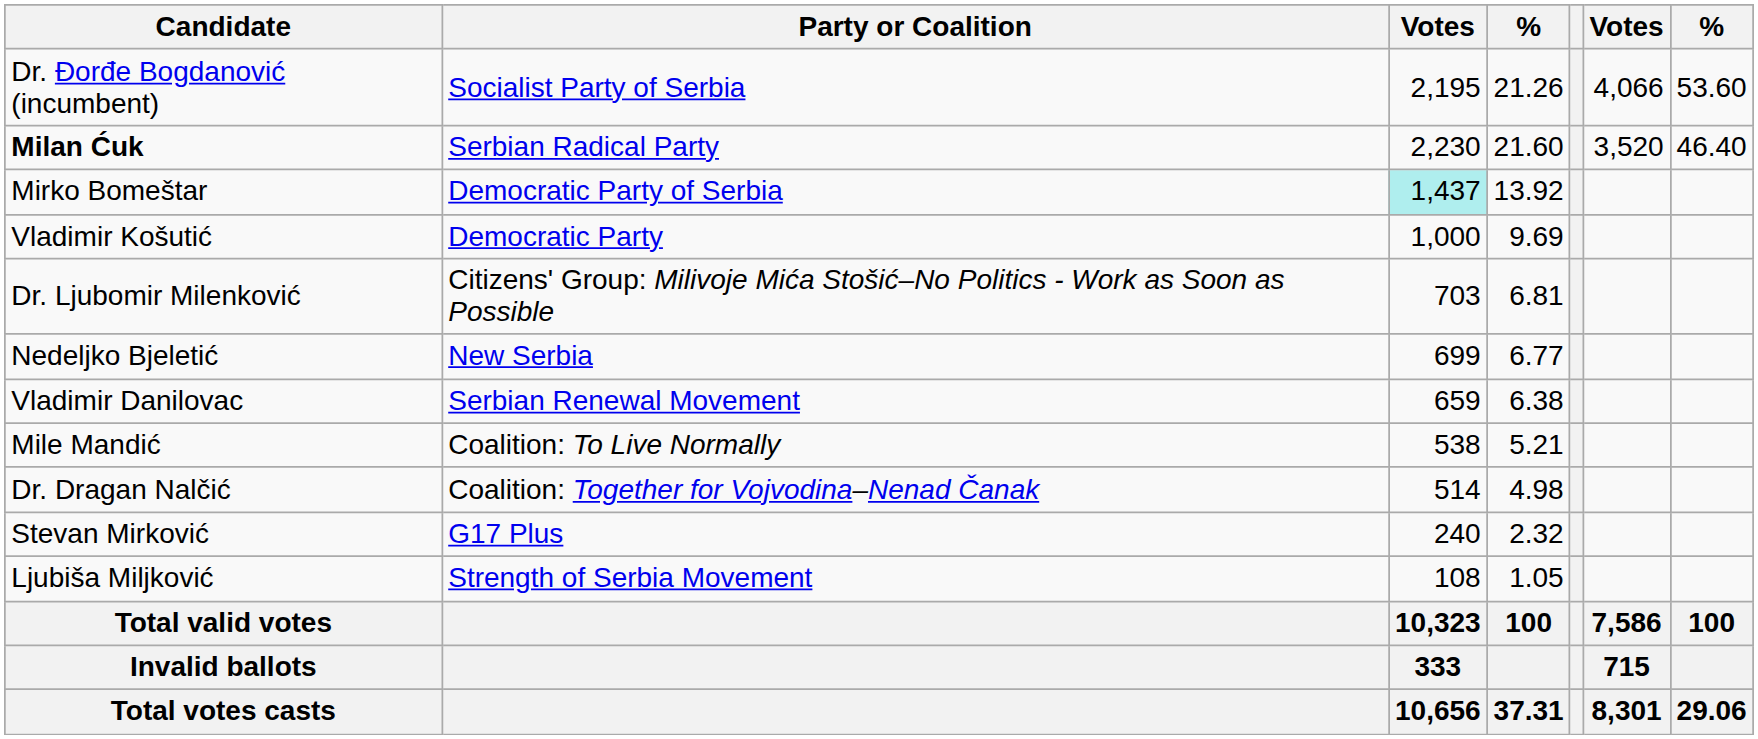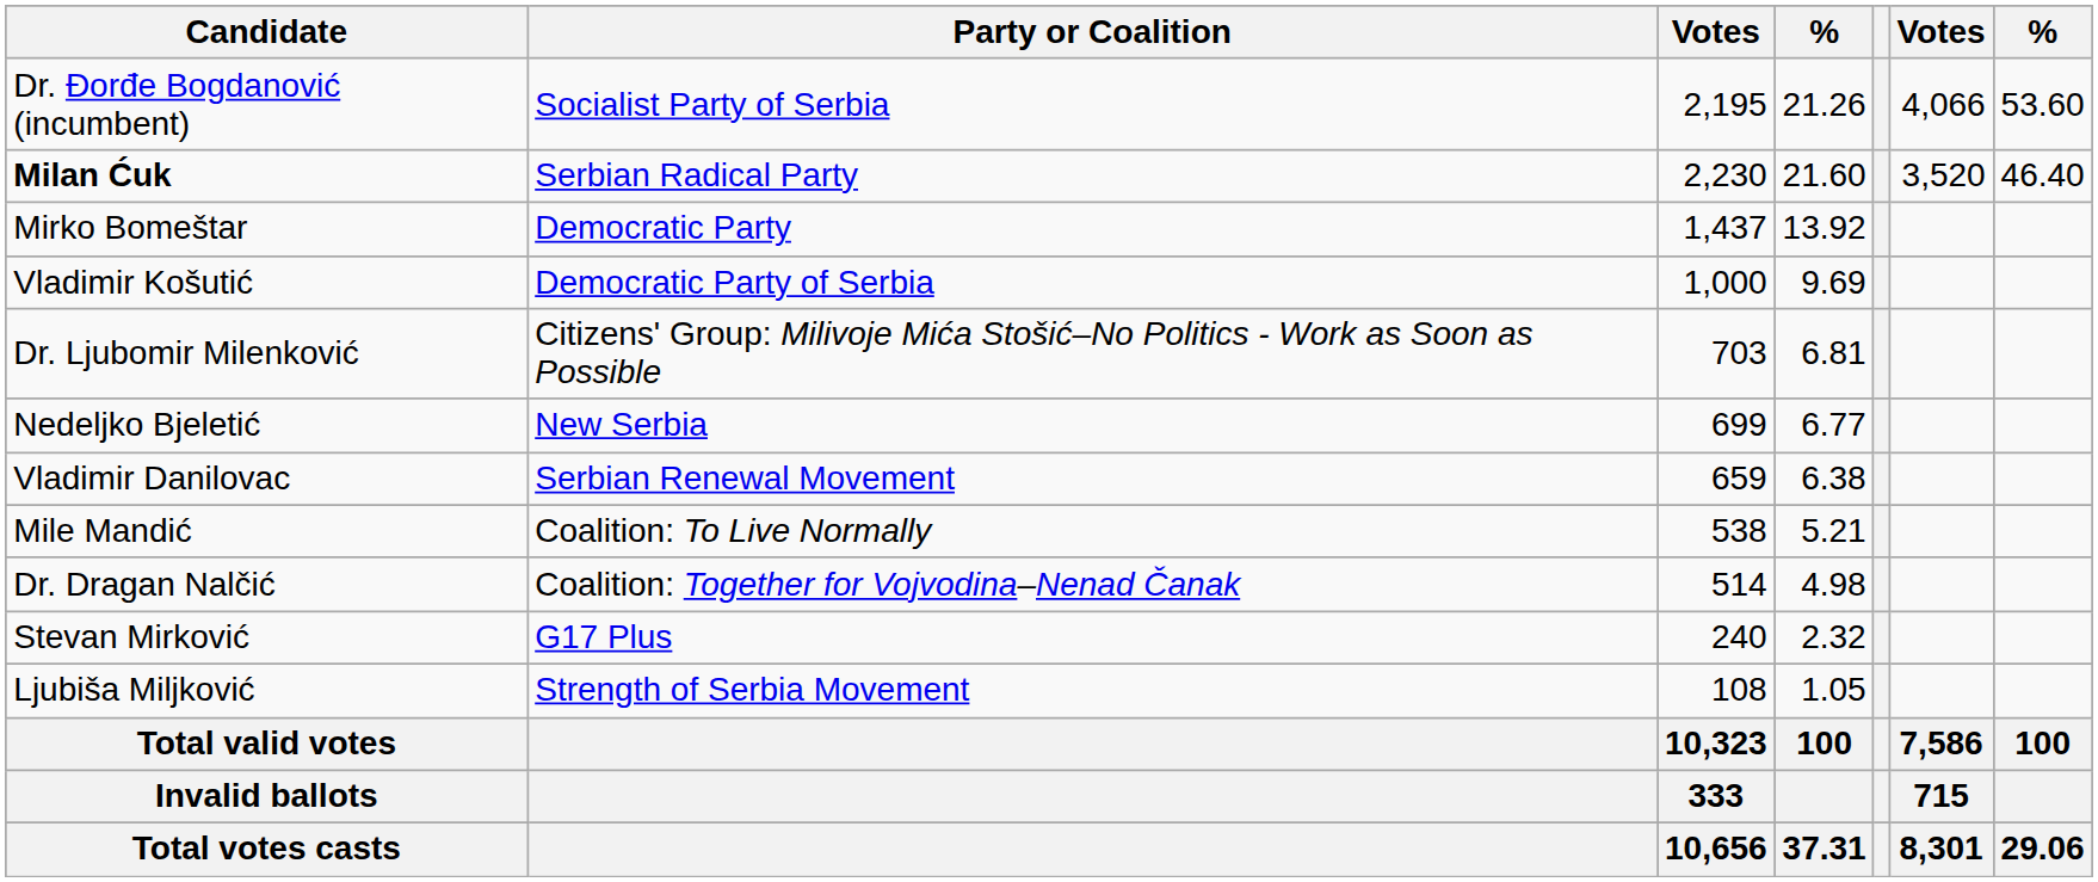Mirko Bomeštar | Party or Coalition: Democratic Party of Serbia -> Democratic Party
Mirko Bomeštar | column 3: paleturquoise background -> no background
Vladimir Košutić | Party or Coalition: Democratic Party -> Democratic Party of Serbia
